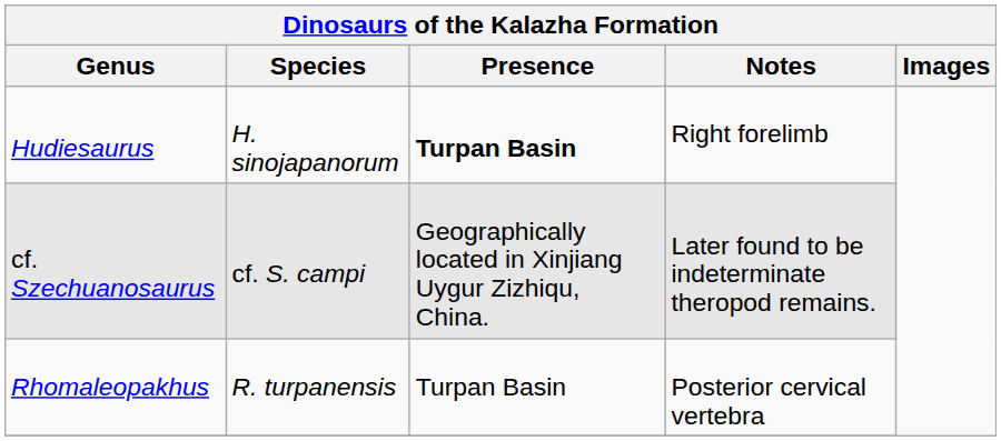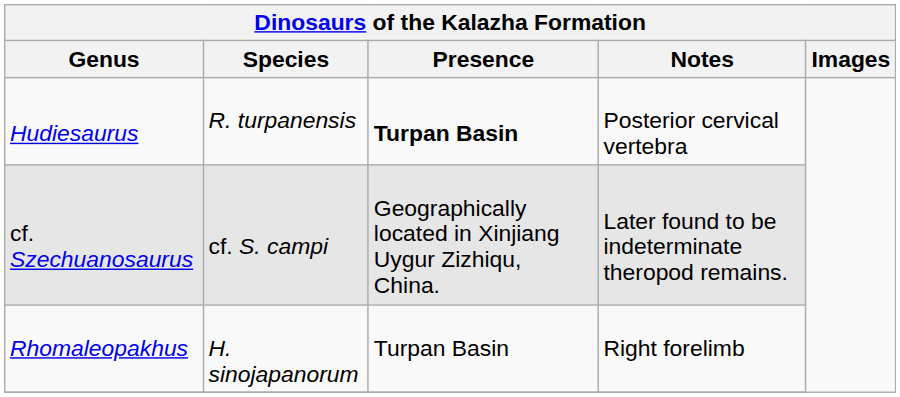Hudiesaurus | Species: H. sinojapanorum -> R. turpanensis
Hudiesaurus | Notes: Right forelimb -> Posterior cervical vertebra
Rhomaleopakhus | Species: R. turpanensis -> H. sinojapanorum
Rhomaleopakhus | Notes: Posterior cervical vertebra -> Right forelimb
